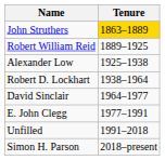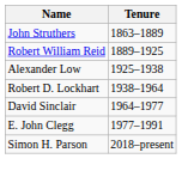John Struthers | Tenure: gold background -> no background
- row: Unfilled | 1991–2018
